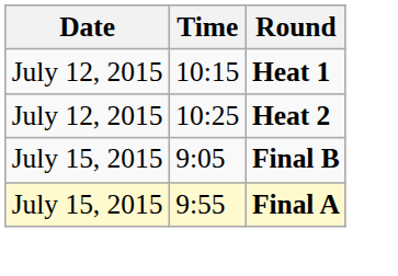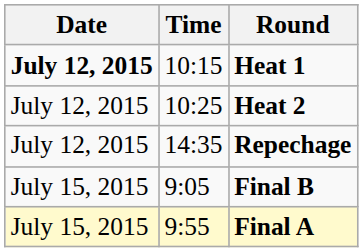Heat 1 | Date: normal -> bold
+ row: July 12, 2015 | 14:35 | Repechage
